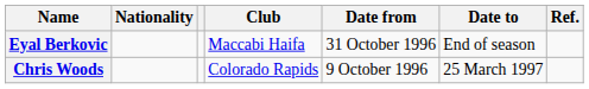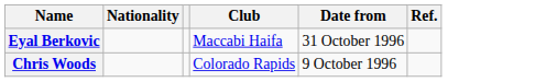- column: Date to | End of season | 25 March 1997
